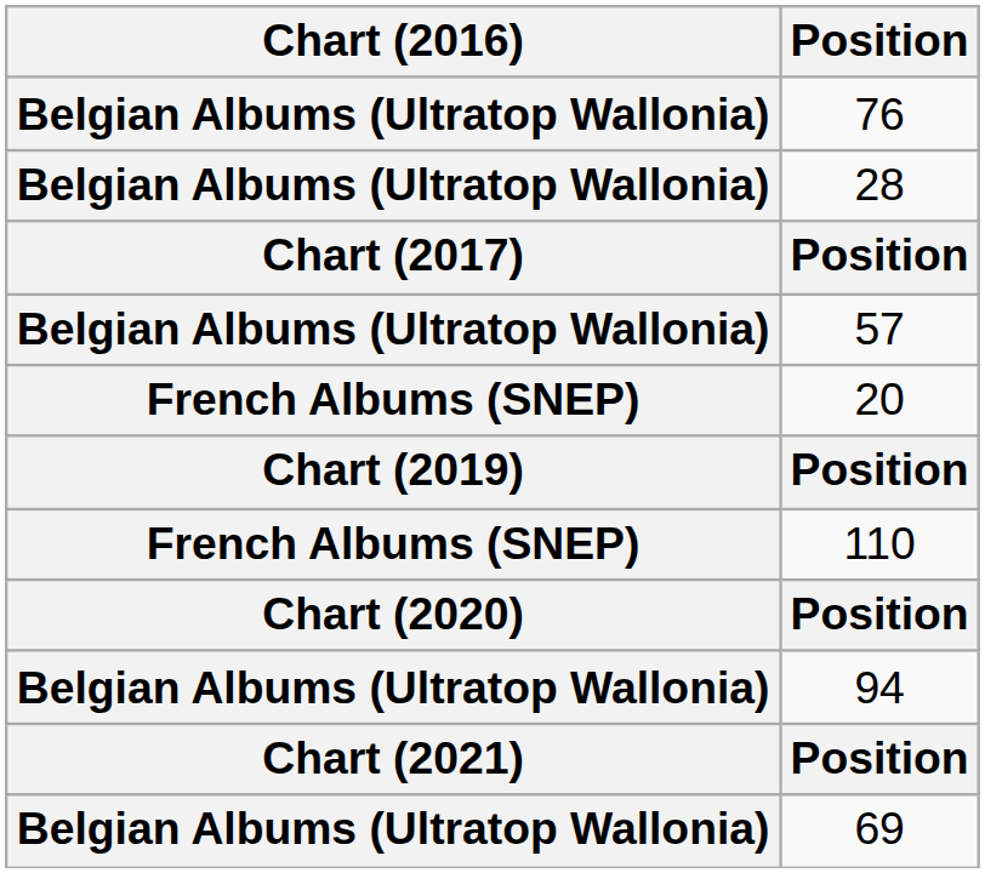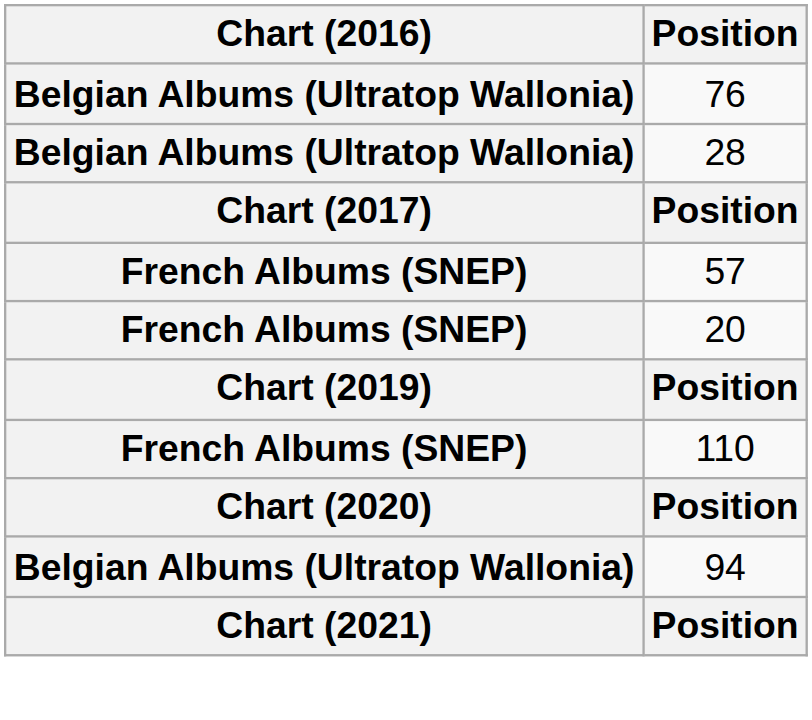57 | Chart (2016): Belgian Albums (Ultratop Wallonia) -> French Albums (SNEP)
- row: Belgian Albums (Ultratop Wallonia) | 69
